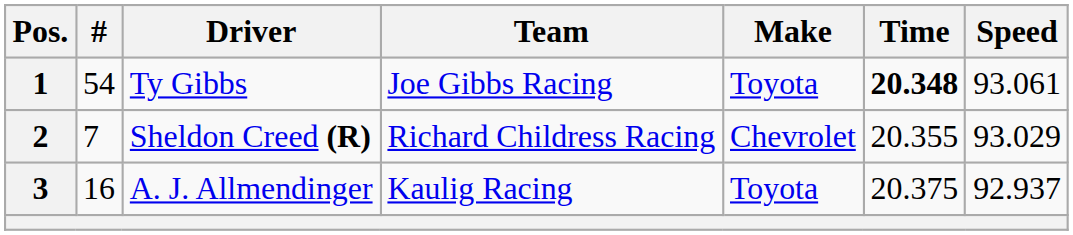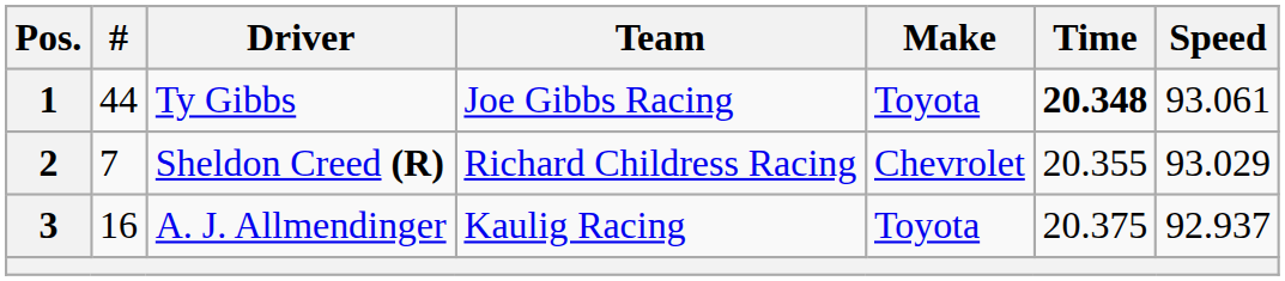Ty Gibbs | #: 54 -> 44
